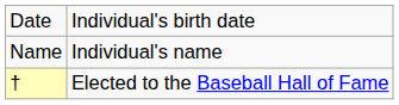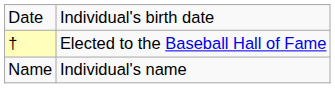rows swapped: Name <-> †
